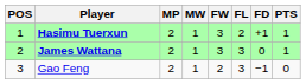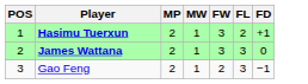- column: PTS | 1 | 1 | 0
